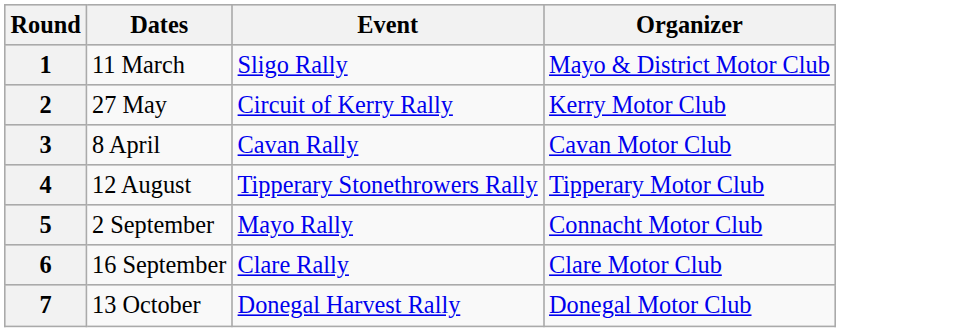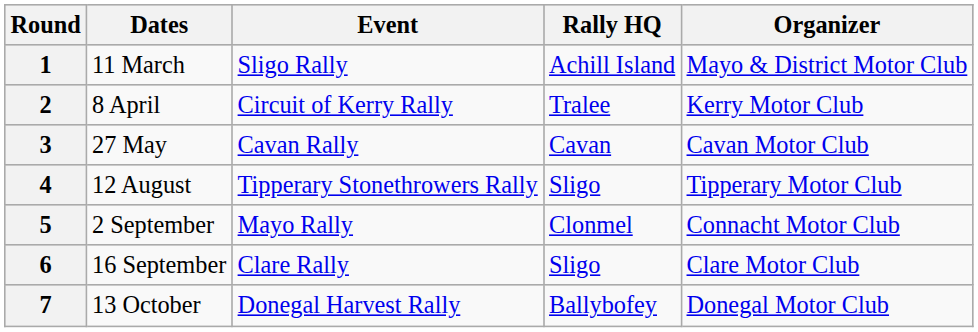+ column: Rally HQ | Achill Island | Tralee | Cavan | Sligo | Clonmel | Sligo | Ballybofey
2 | Dates: 27 May -> 8 April
3 | Dates: 8 April -> 27 May
